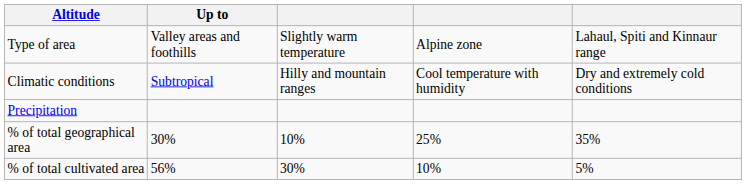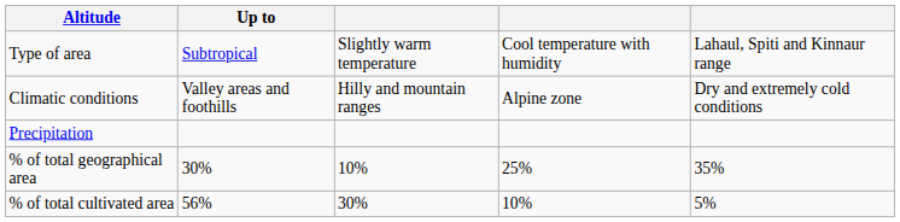Type of area | Up to: Valley areas and foothills -> Subtropical
Type of area | column 4: Alpine zone -> Cool temperature with humidity
Climatic conditions | Up to: Subtropical -> Valley areas and foothills
Climatic conditions | column 4: Cool temperature with humidity -> Alpine zone
